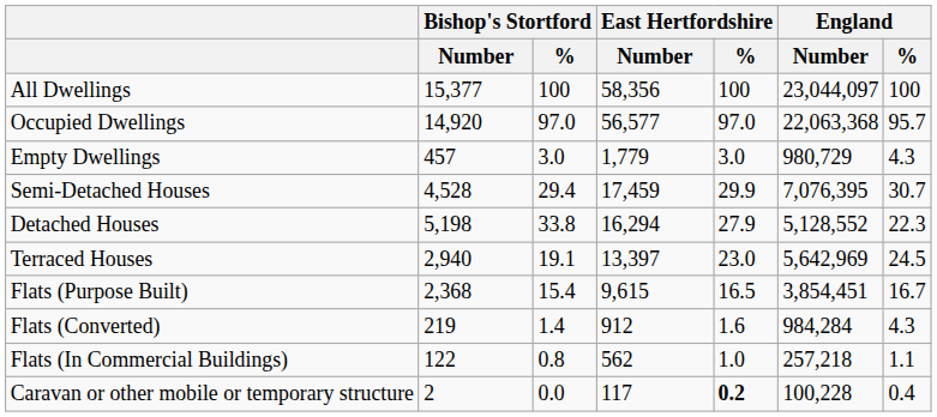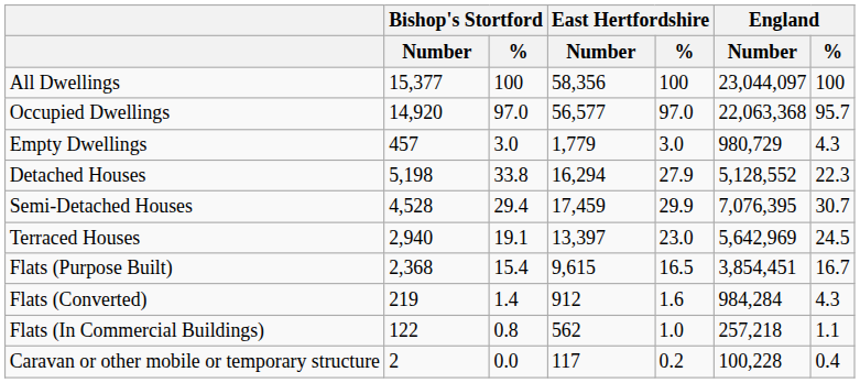rows swapped: Detached Houses <-> Semi-Detached Houses
Caravan or other mobile or temporary structure | East Hertfordshire / %: bold -> normal
